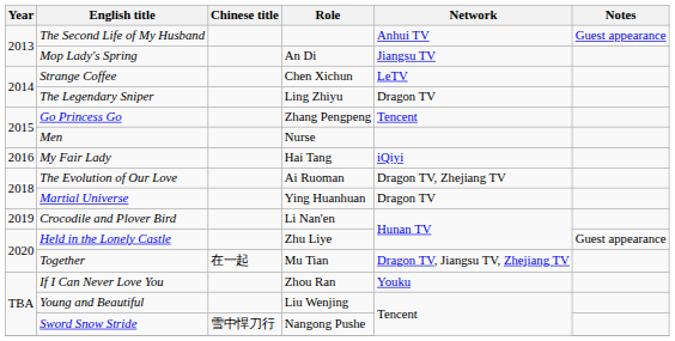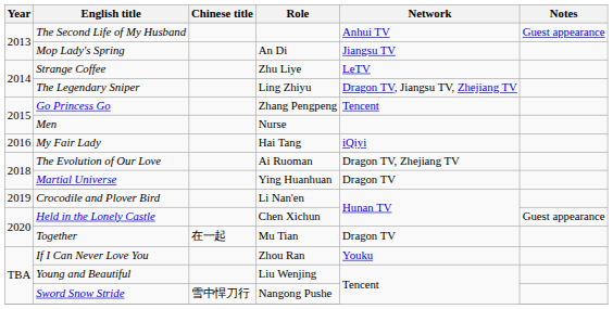Strange Coffee | Role: Chen Xichun -> Zhu Liye
The Legendary Sniper | Network: Dragon TV -> Dragon TV, Jiangsu TV, Zhejiang TV
Held in the Lonely Castle | Role: Zhu Liye -> Chen Xichun
Together | Network: Dragon TV, Jiangsu TV, Zhejiang TV -> Dragon TV
